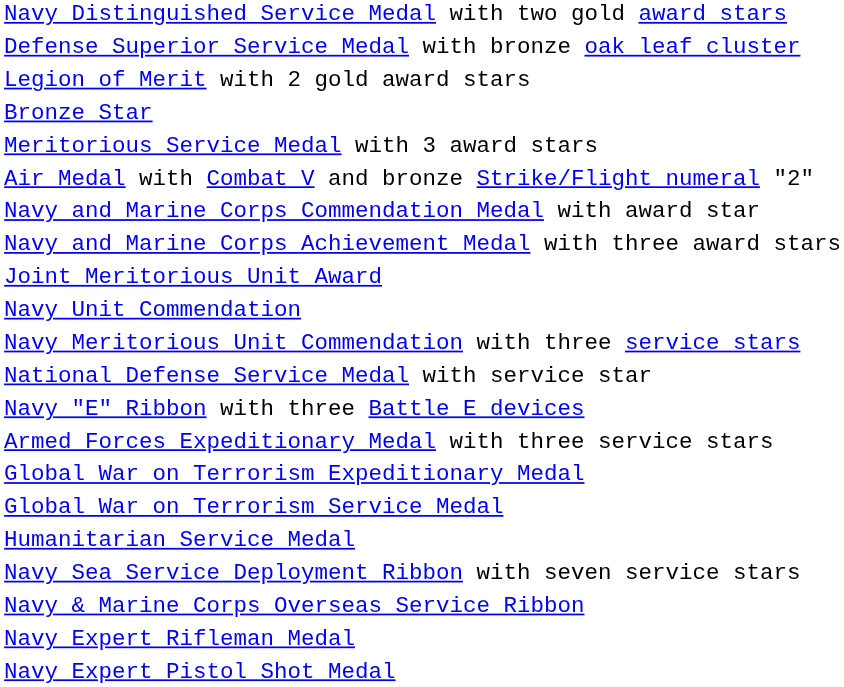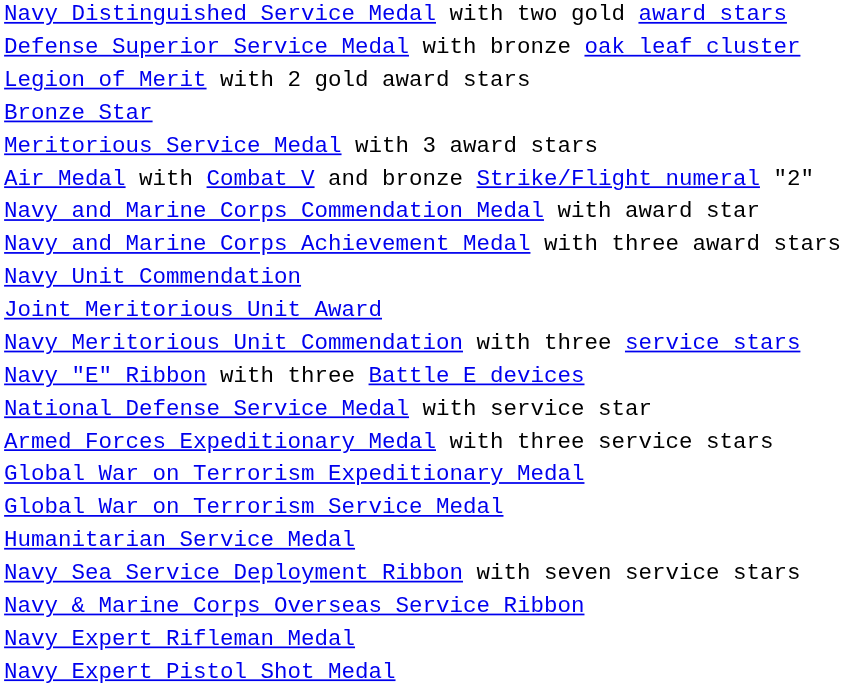rows swapped: Joint Meritorious Unit Award <-> Navy Unit Commendation
rows swapped: Navy "E" Ribbon with three Battle E devices <-> National Defense Service Medal with service star
